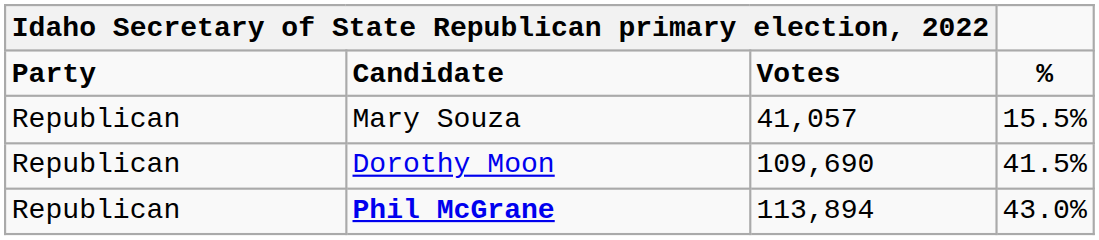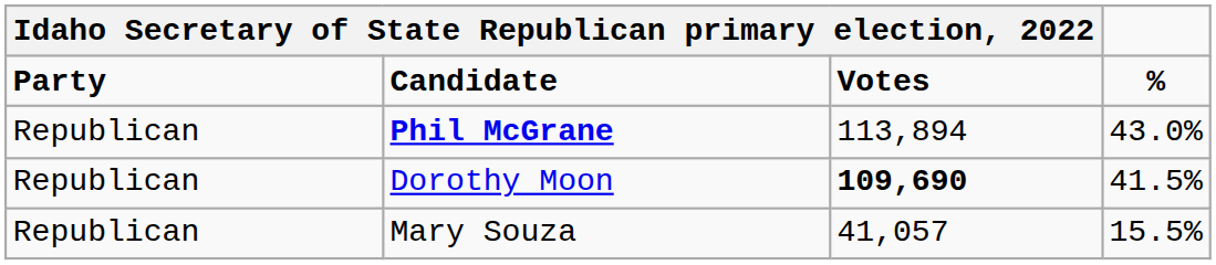rows swapped: Phil McGrane <-> Mary Souza
Dorothy Moon | column 3: normal -> bold
